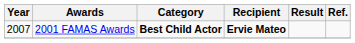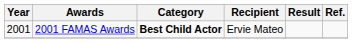2001 FAMAS Awards | Year: 2007 -> 2001
2001 FAMAS Awards | Recipient: bold -> normal
